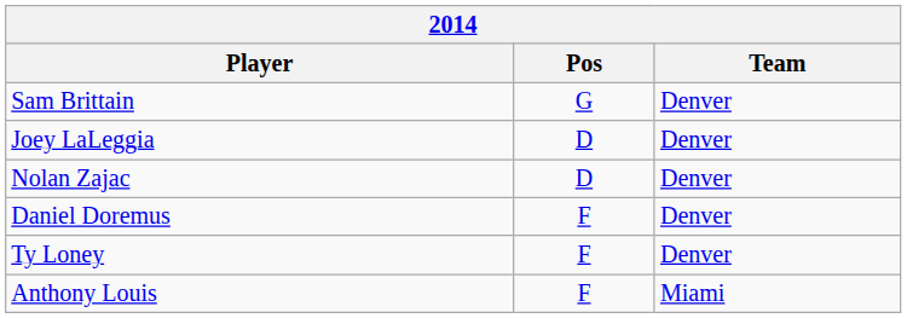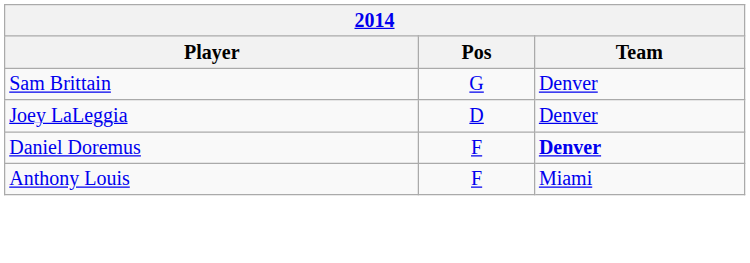- row: Nolan Zajac | D | Denver
Daniel Doremus | Team: normal -> bold
- row: Ty Loney | F | Denver
